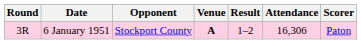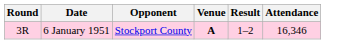- column: Scorer | Paton
6 January 1951 | Attendance: 16,306 -> 16,346
